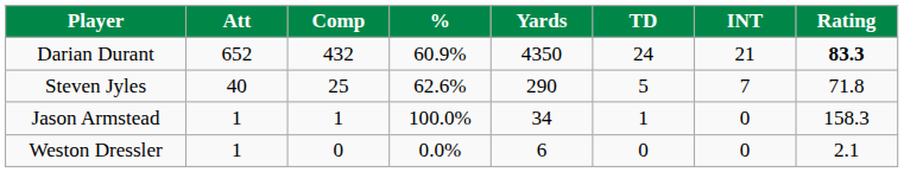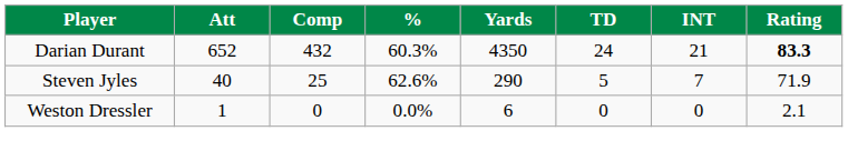Darian Durant | %: 60.9% -> 60.3%
Steven Jyles | Rating: 71.8 -> 71.9
- row: Jason Armstead | 1 | 1 | 100.0% | 34 | 1 | 0 | 158.3
